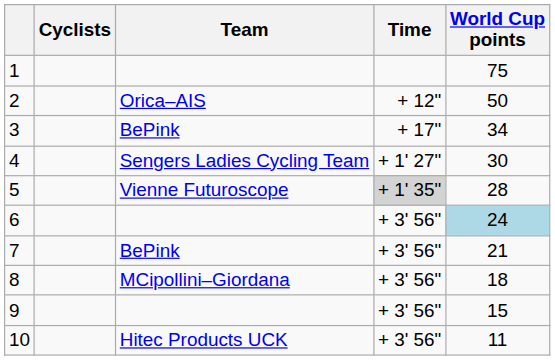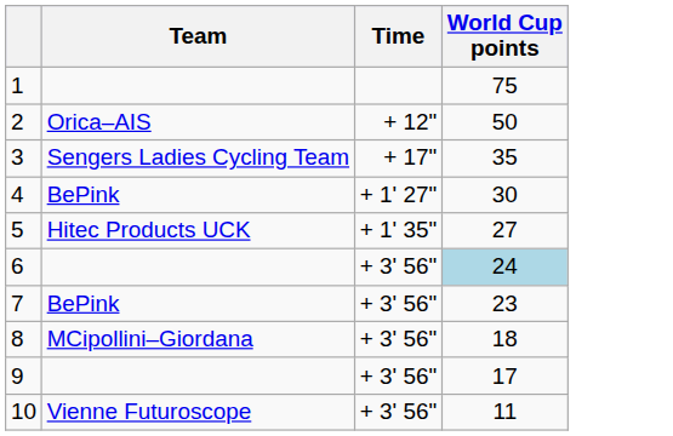- column: Cyclists
3 | Team: BePink -> Sengers Ladies Cycling Team
3 | World Cup points: 34 -> 35
4 | Team: Sengers Ladies Cycling Team -> BePink
5 | Team: Vienne Futuroscope -> Hitec Products UCK
5 | Time: lightgrey background -> no background
5 | World Cup points: 28 -> 27
7 | World Cup points: 21 -> 23
9 | World Cup points: 15 -> 17
10 | Team: Hitec Products UCK -> Vienne Futuroscope
